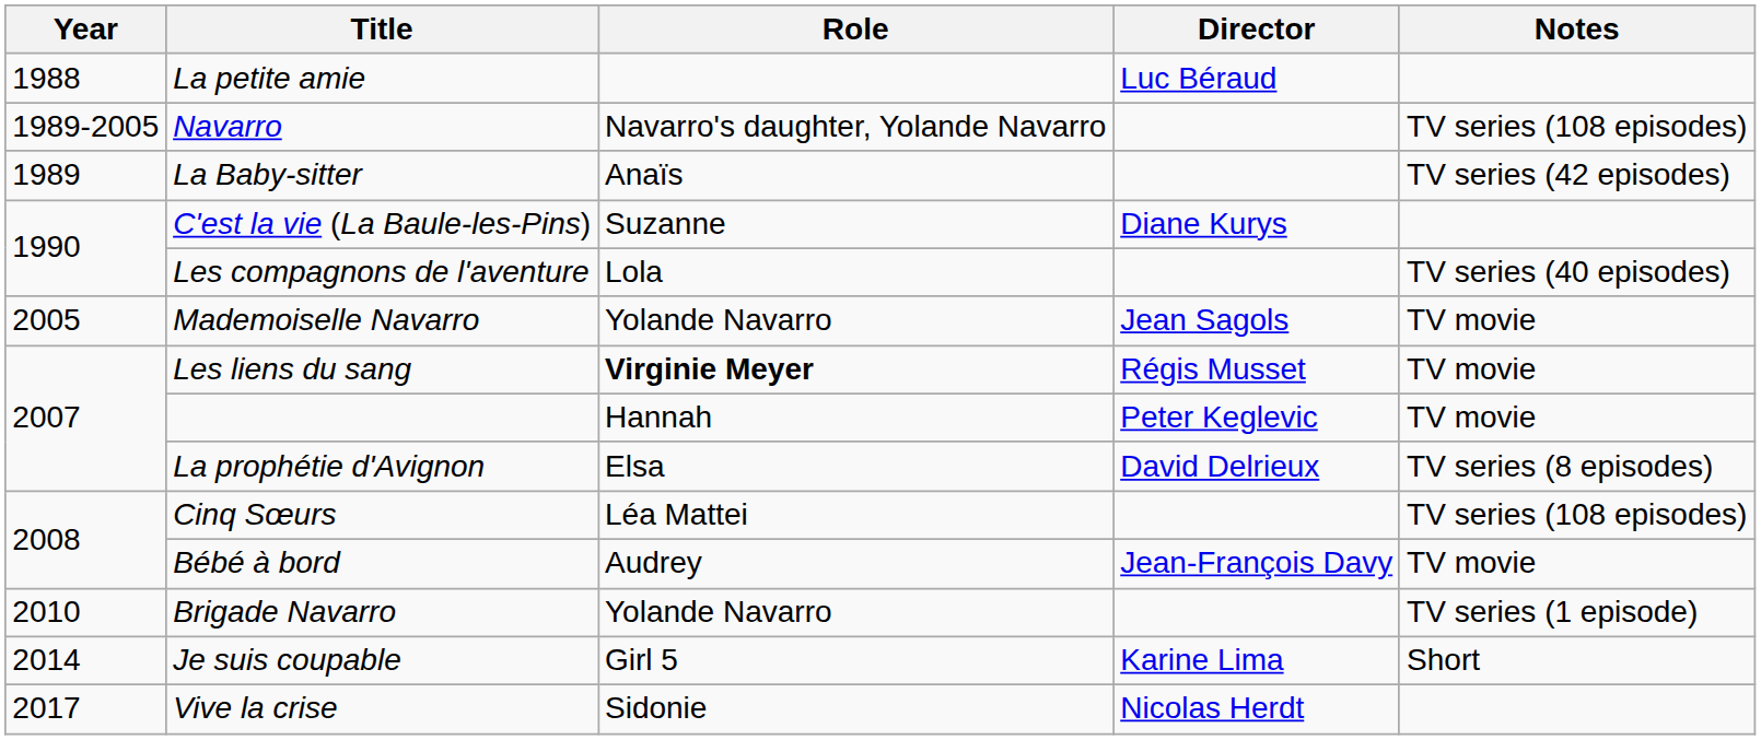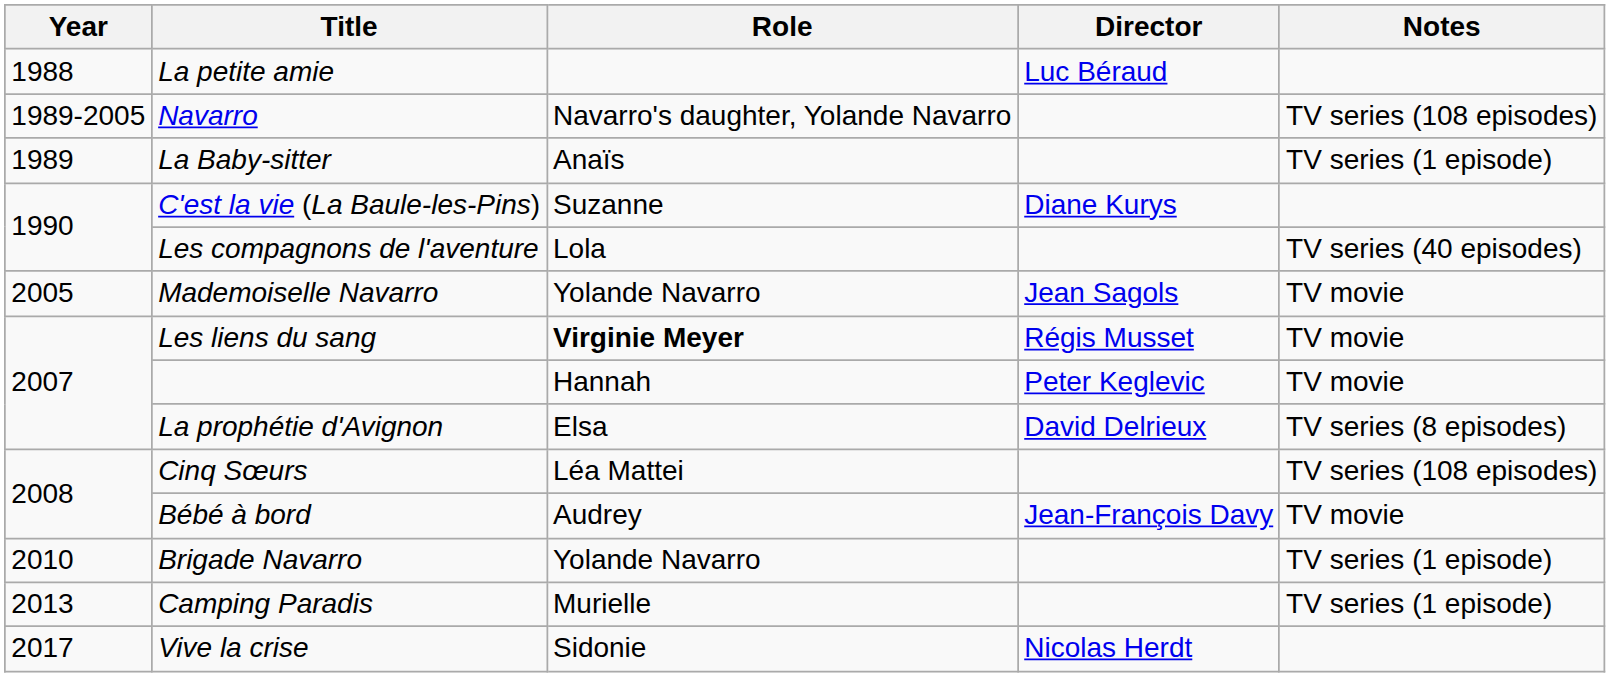La Baby-sitter | Notes: TV series (42 episodes) -> TV series (1 episode)
+ row: 2013 | Camping Paradis | Murielle | TV series (1 episode)
- row: 2014 | Je suis coupable | Girl 5 | Karine Lima | Short
